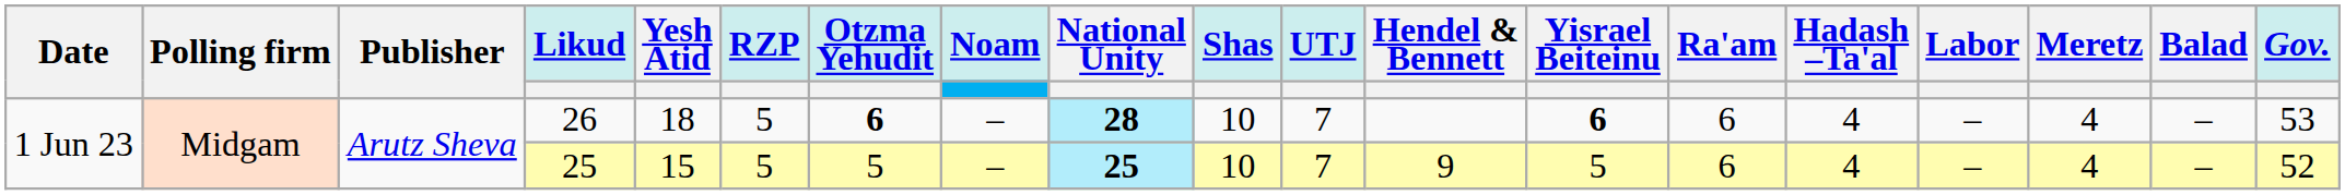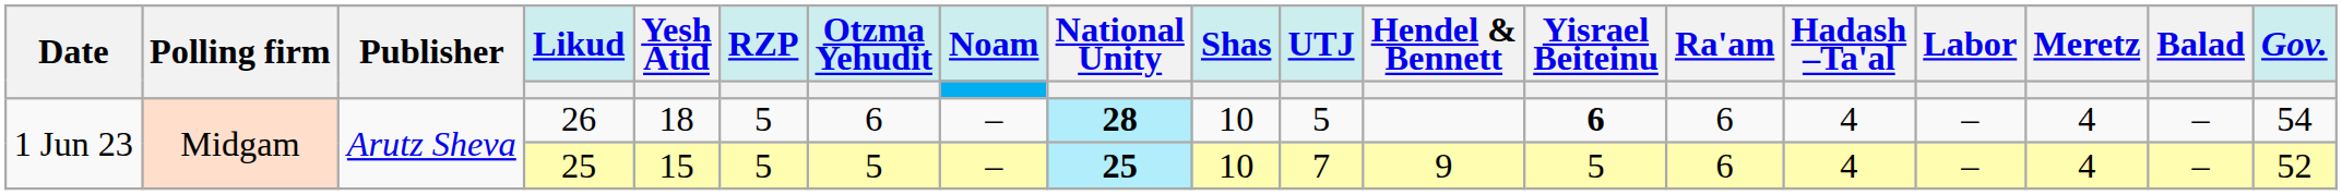26 | Otzma Yehudit: bold -> normal
26 | UTJ: 7 -> 5
26 | Gov.: 53 -> 54
